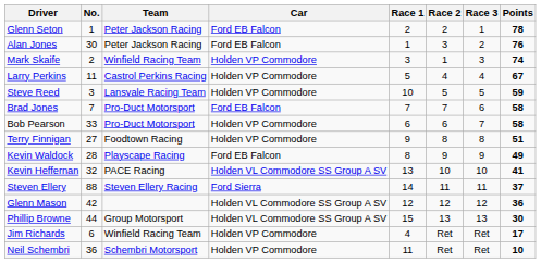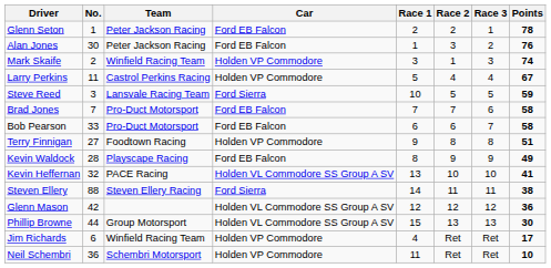Steve Reed | Car: Holden VP Commodore -> Ford Sierra
Bob Pearson | Car: Holden VP Commodore -> Ford EB Falcon
Steven Ellery | Points: 37 -> 38
